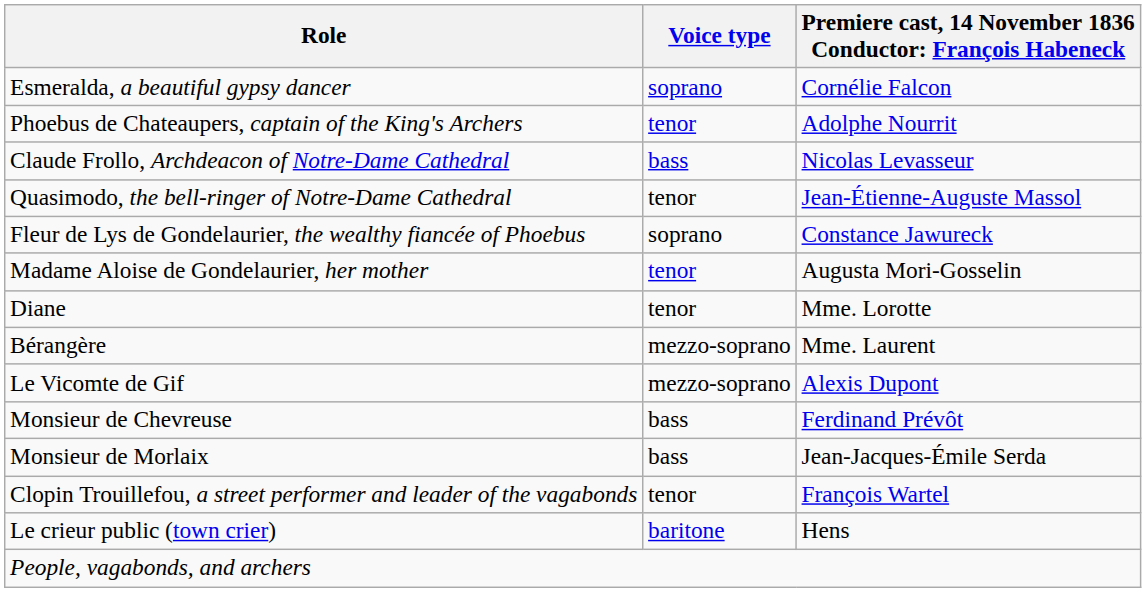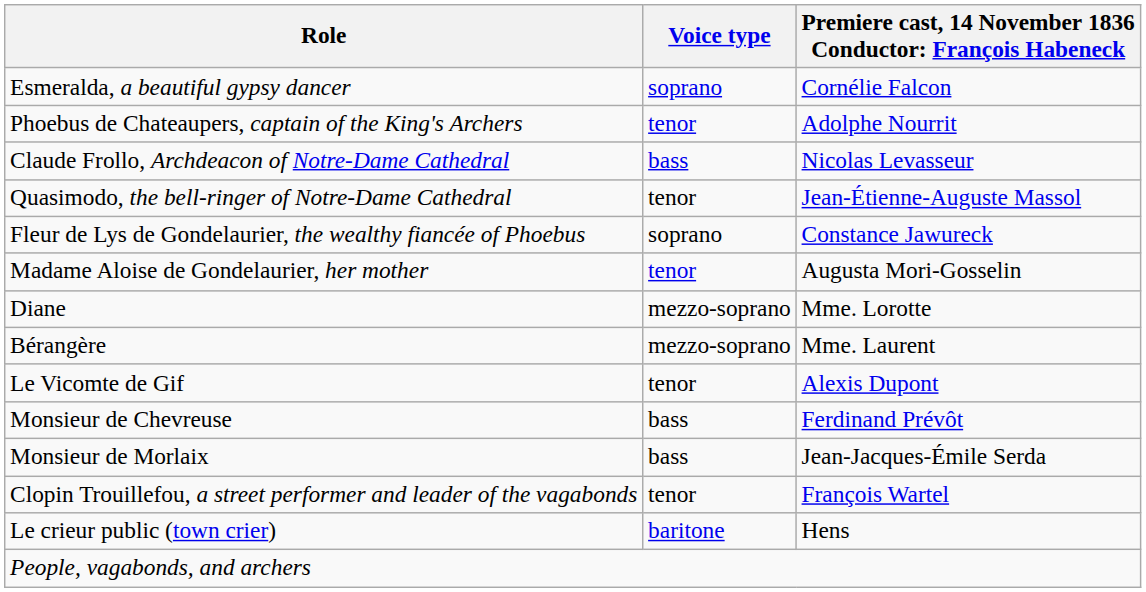Diane | Voice type: tenor -> mezzo-soprano
Le Vicomte de Gif | Voice type: mezzo-soprano -> tenor
